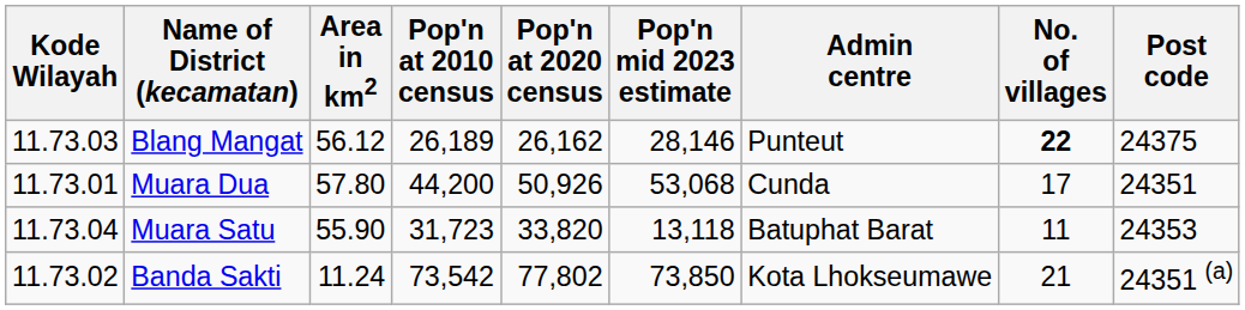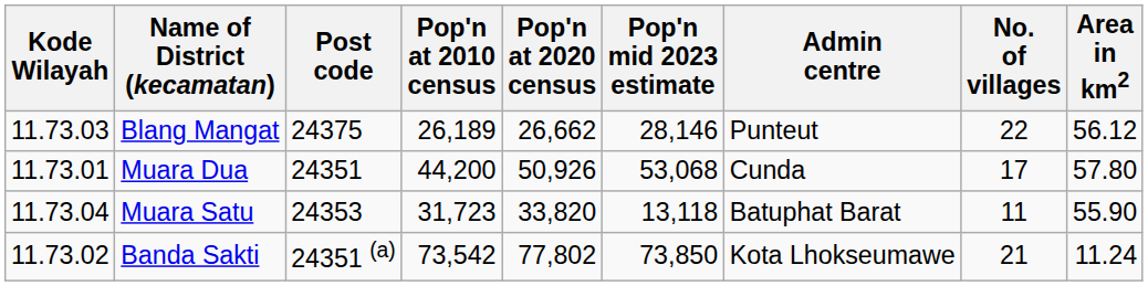columns swapped: Area in km2 <-> Post code
Blang Mangat | Pop'n at 2020 census: 26,162 -> 26,662
Blang Mangat | No. of villages: bold -> normal
